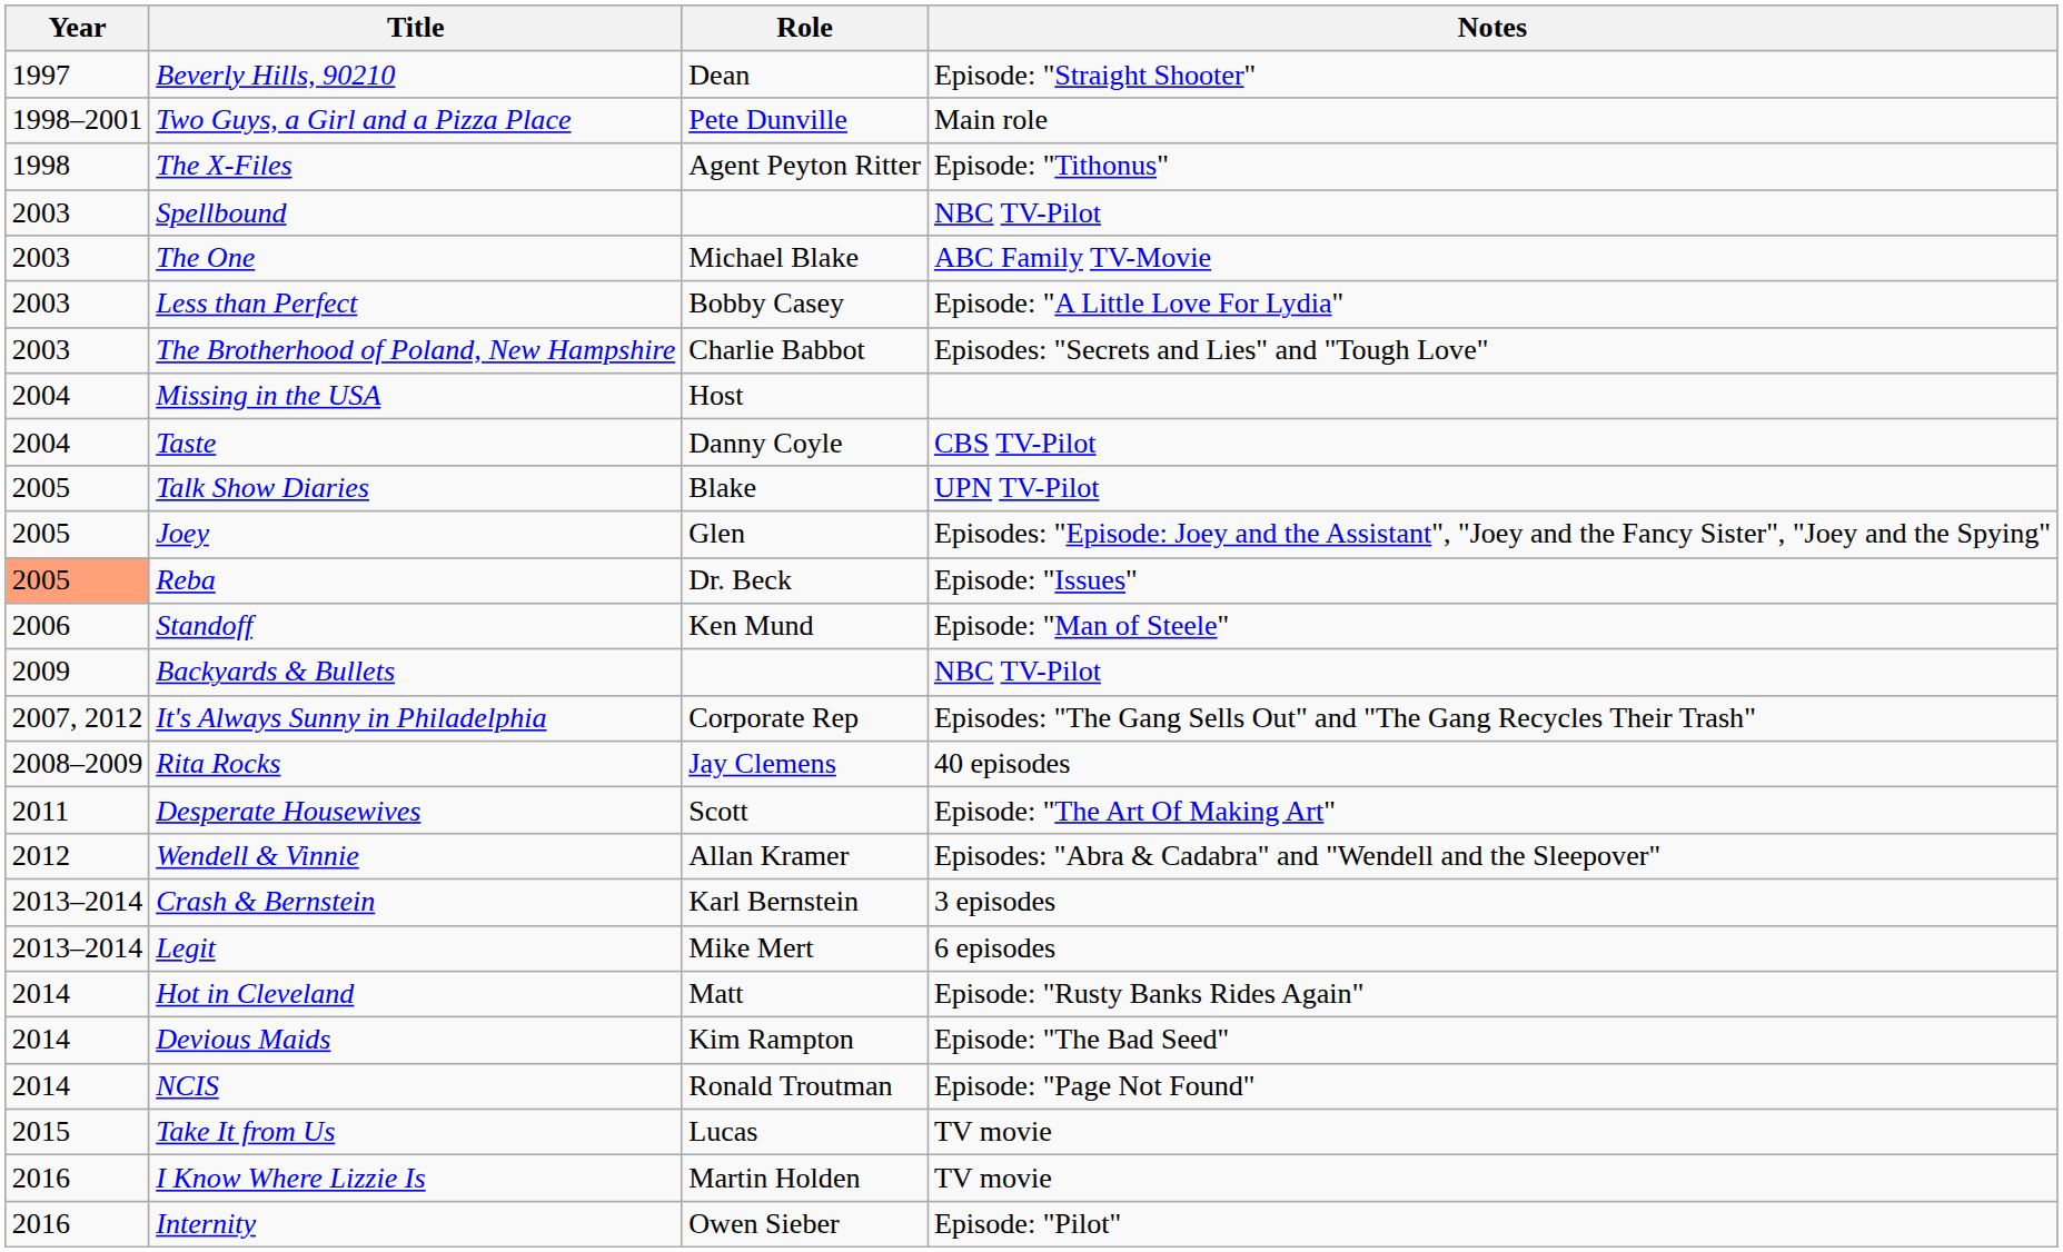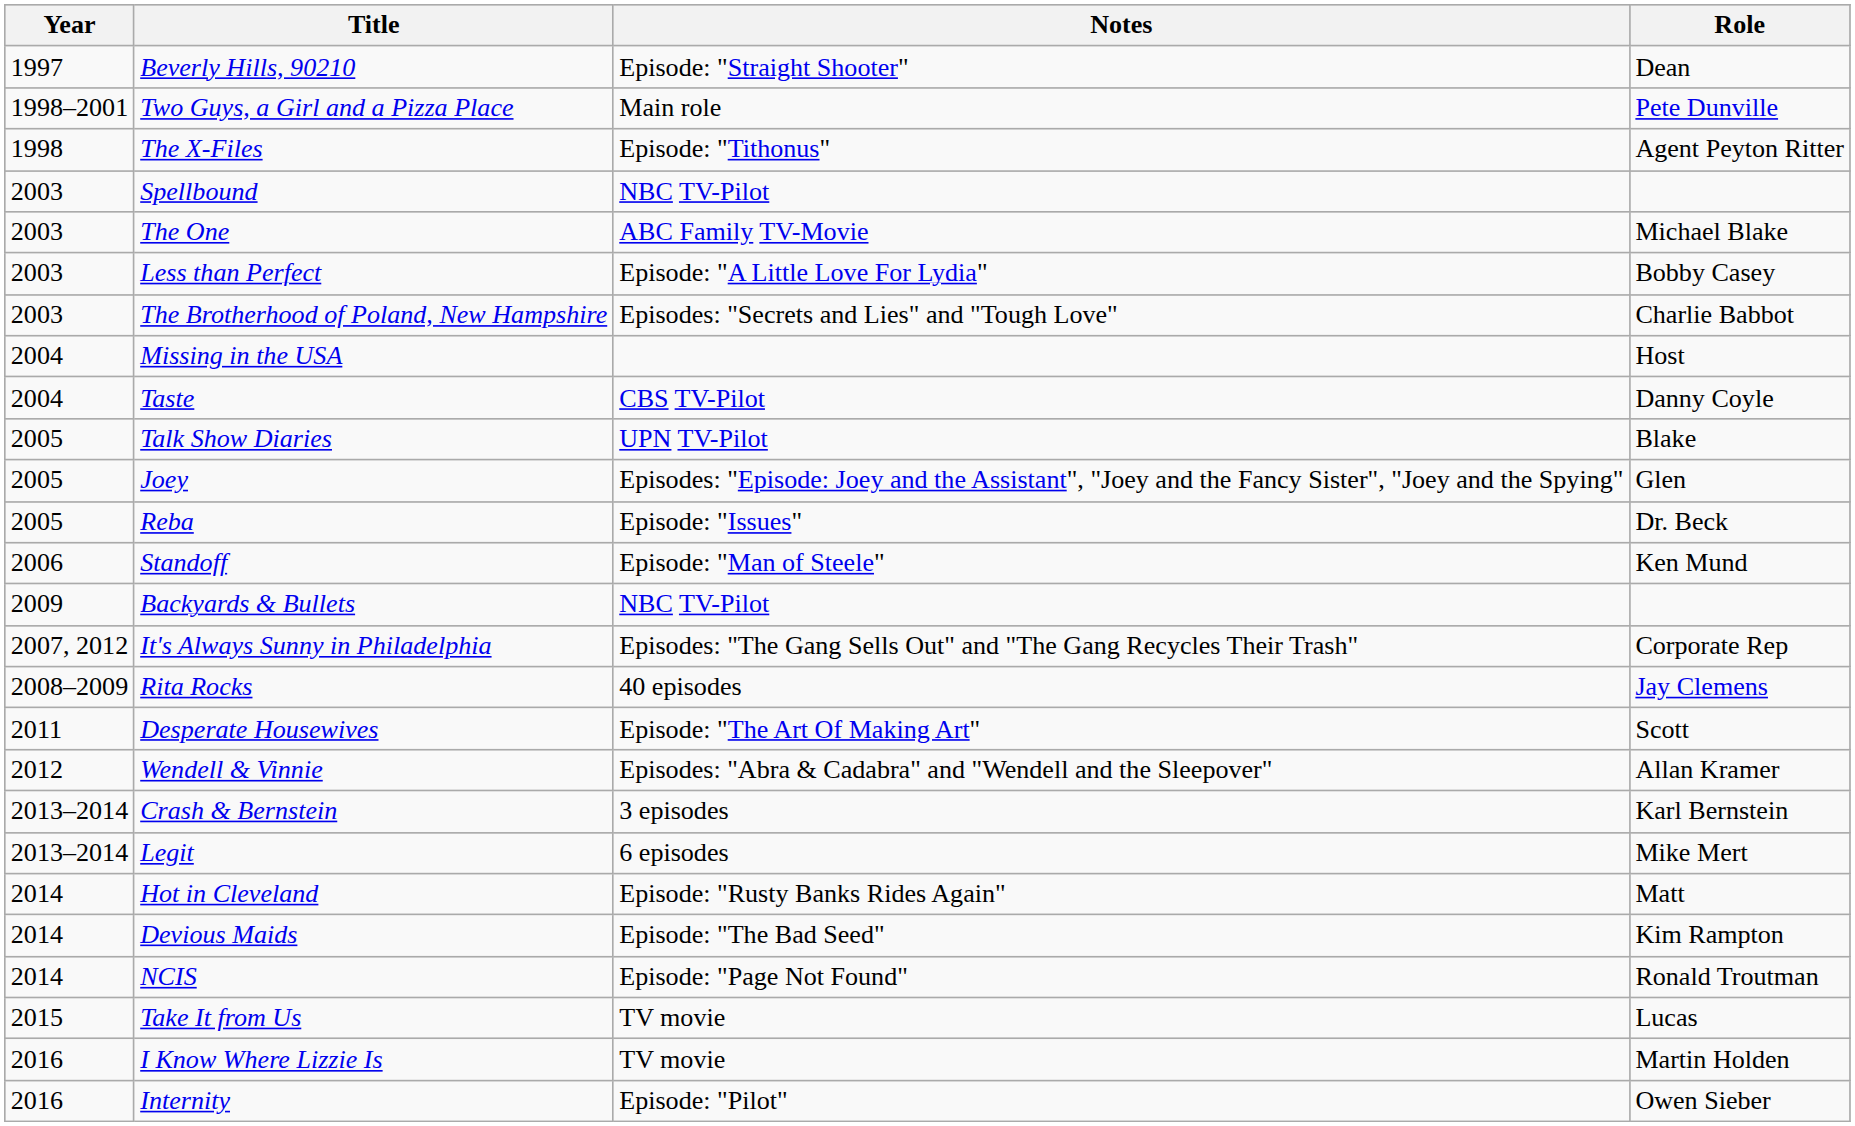columns swapped: Role <-> Notes
Reba | Year: lightsalmon background -> no background
